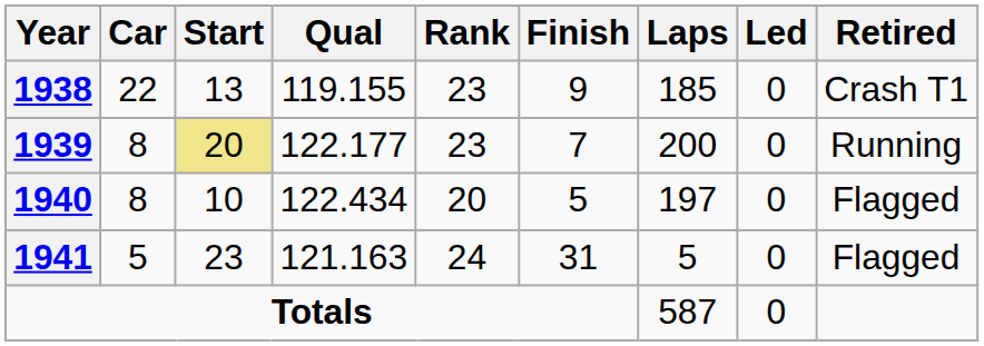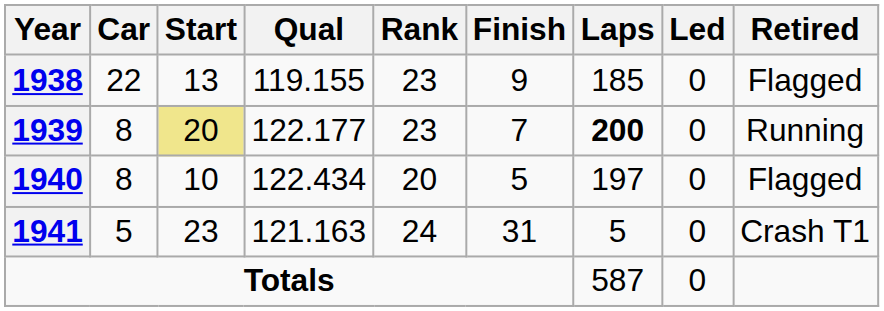1938 | Retired: Crash T1 -> Flagged
1939 | Laps: normal -> bold
1941 | Retired: Flagged -> Crash T1
